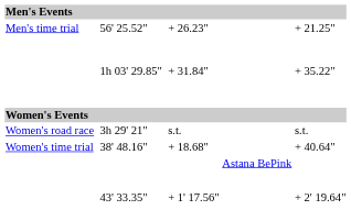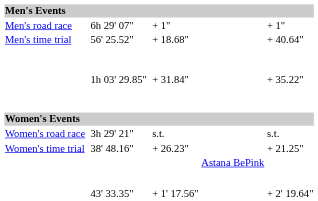+ row: Men's road race | 6h 29' 07" | + 1" | + 1"
56' 25.52" | column 5: + 26.23" -> + 18.68"
56' 25.52" | column 7: + 21.25" -> + 40.64"
38' 48.16" | column 5: + 18.68" -> + 26.23"
38' 48.16" | column 7: + 40.64" -> + 21.25"
